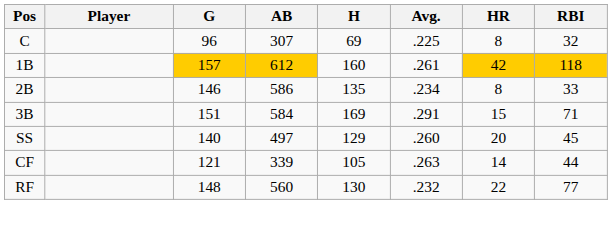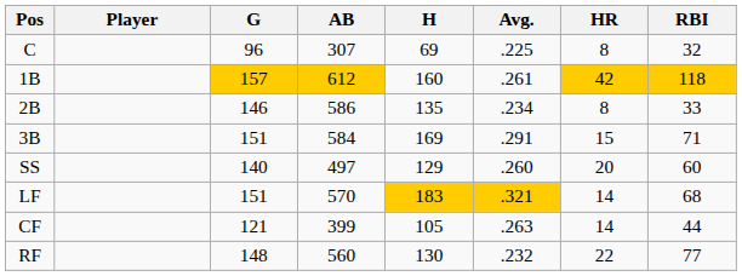SS | RBI: 45 -> 60
+ row: LF | 151 | 570 | 183 | .321 | 14 | 68
CF | AB: 339 -> 399
